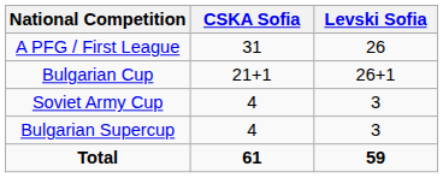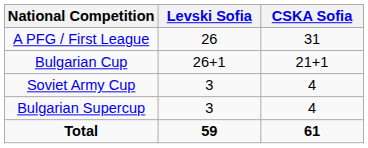columns swapped: Levski Sofia <-> CSKA Sofia
